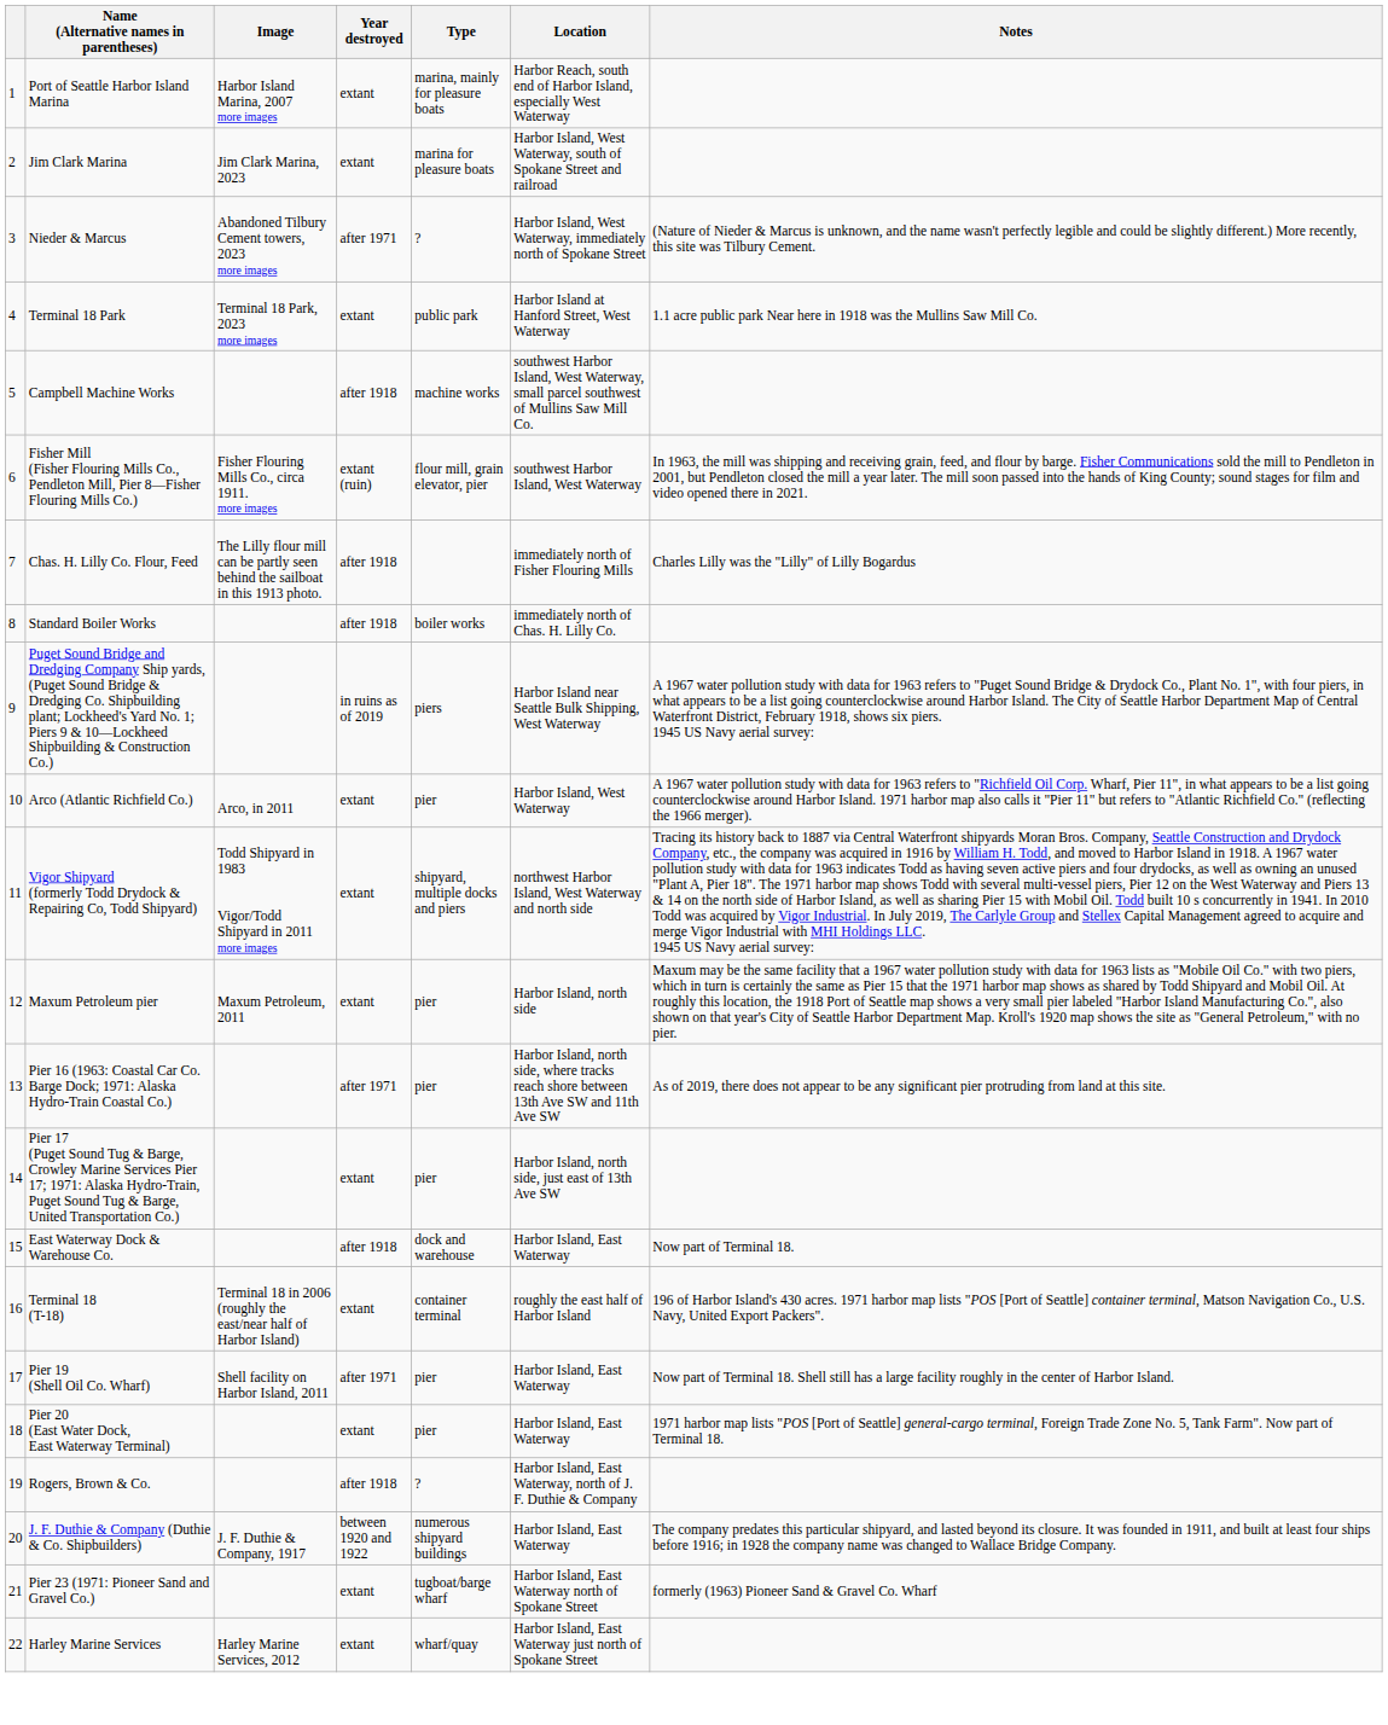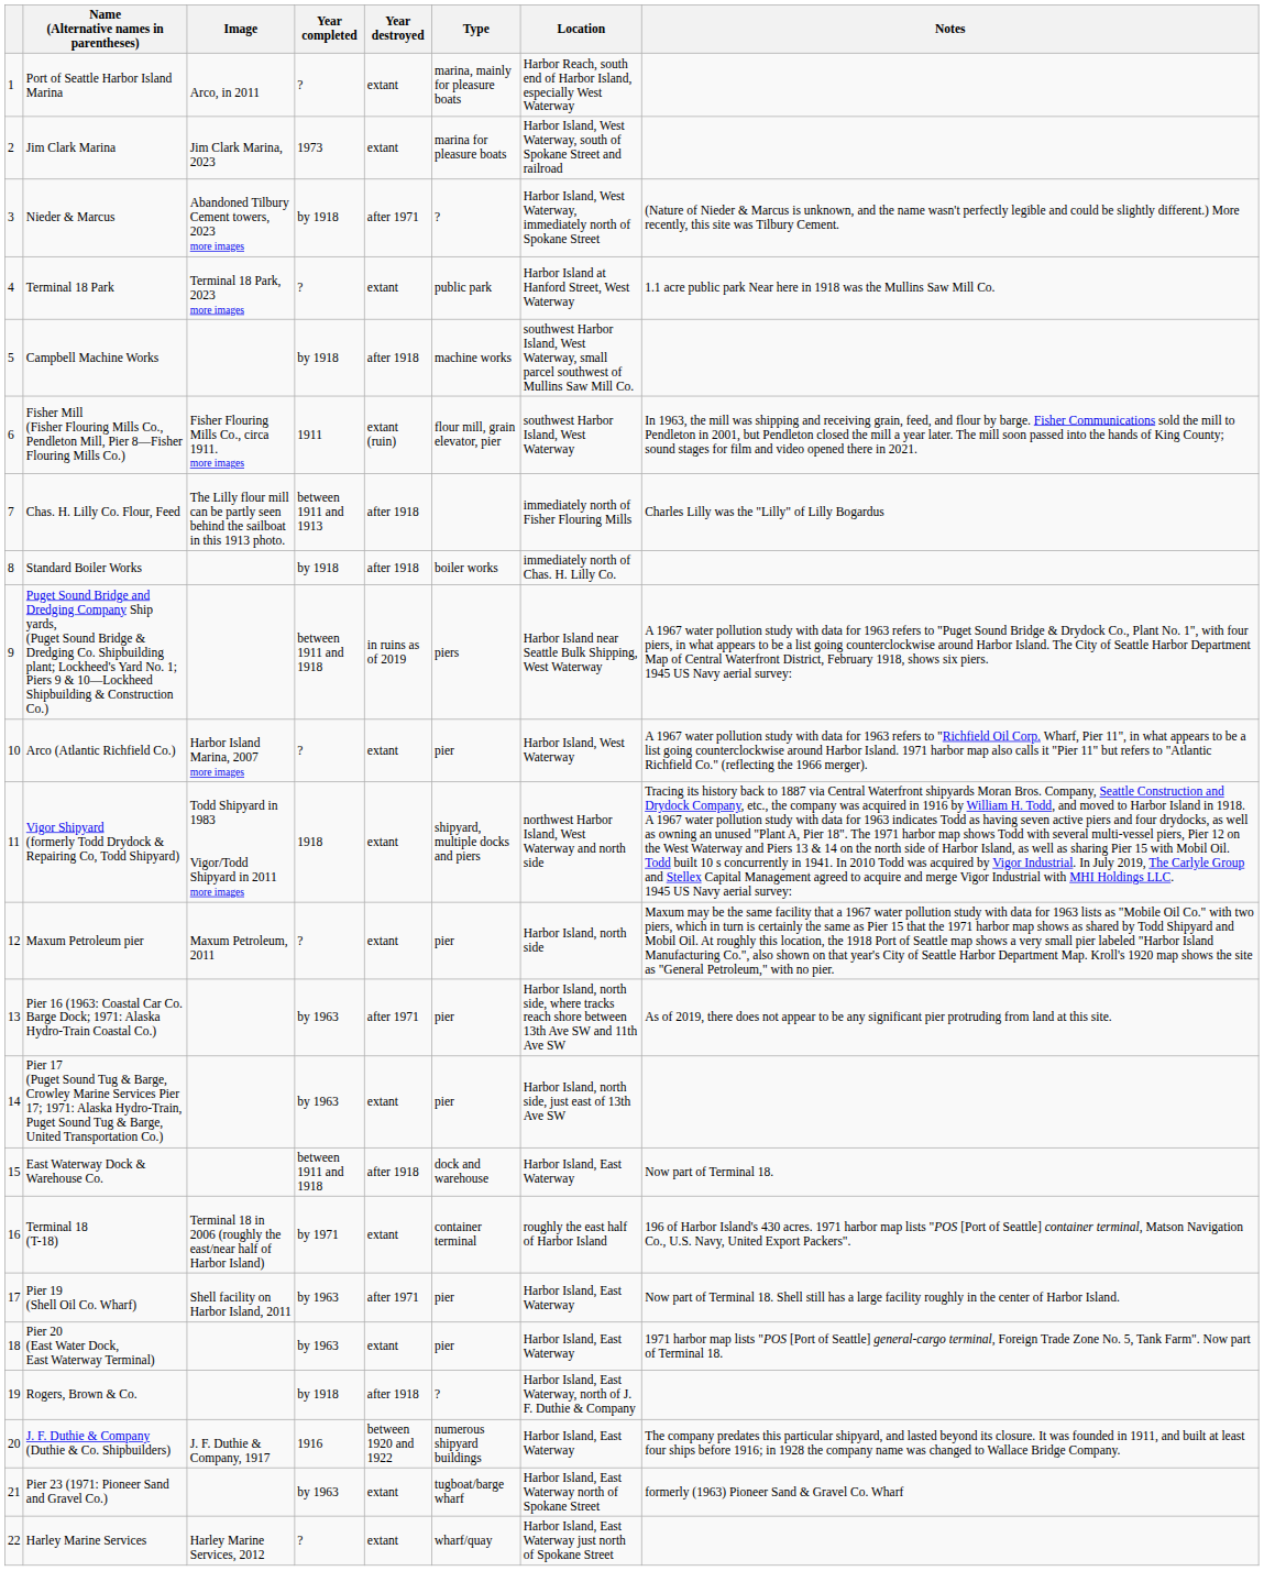+ column: Year completed | ? | 1973 | by 1918 | ? | by 1918 | 1911 | between 1911 and 1913 | by 1918 | between 1911 and 1918 | ? | 1918 | ? | by 1963 | by 1963 | between 1911 and 1918 | by 1971 | by 1963 | by 1963 | by 1918 | 1916 | by 1963 | ?
Port of Seattle Harbor Island Marina | Image: Harbor Island Marina, 2007 more images -> Arco, in 2011
Arco (Atlantic Richfield Co.) | Image: Arco, in 2011 -> Harbor Island Marina, 2007 more images
